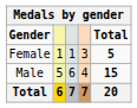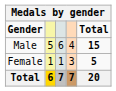rows swapped: Male <-> Female
